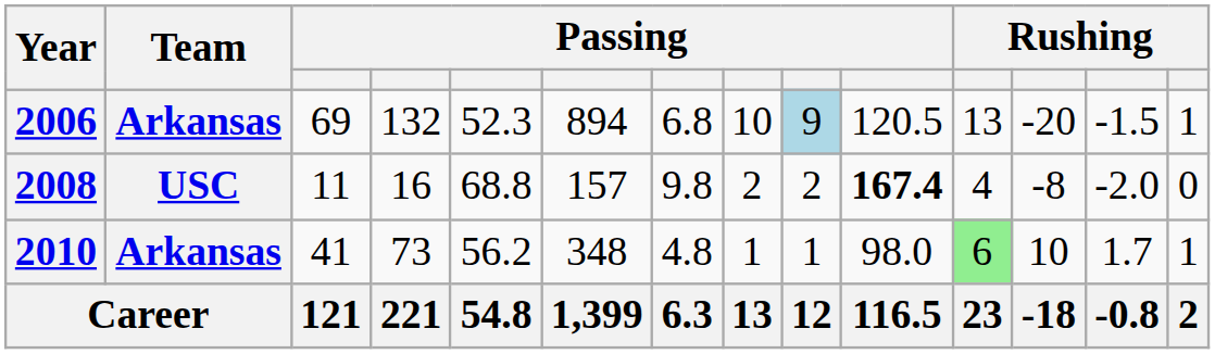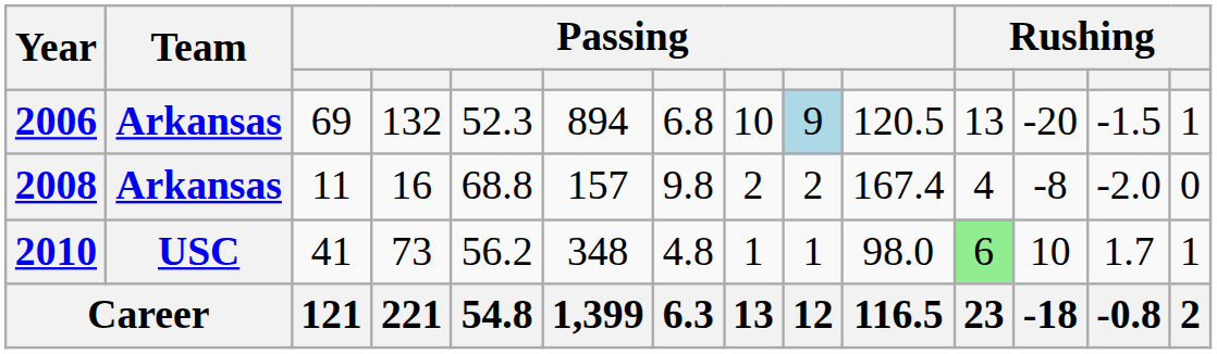2008 | Team: USC -> Arkansas
2008 | column 10: bold -> normal
2010 | Team: Arkansas -> USC
